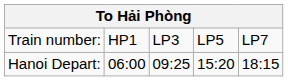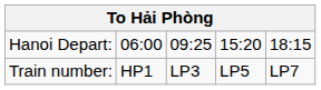rows swapped: Train number: <-> Hanoi Depart:
